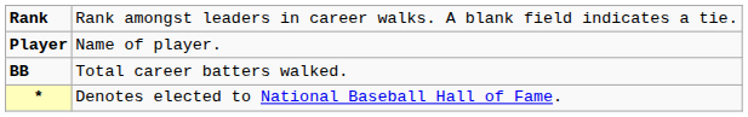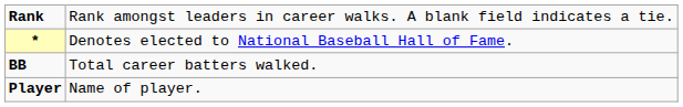rows swapped: Player <-> *
